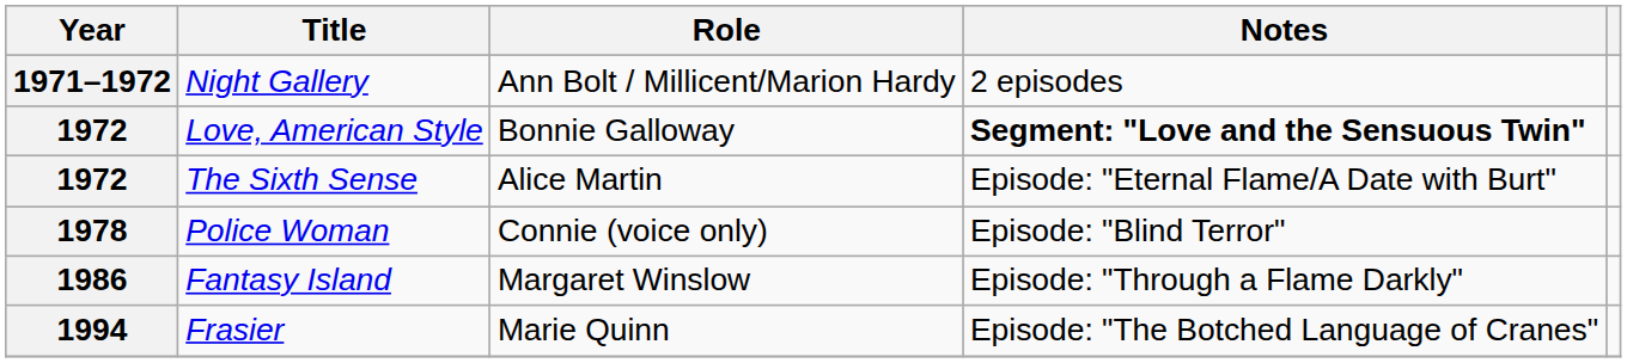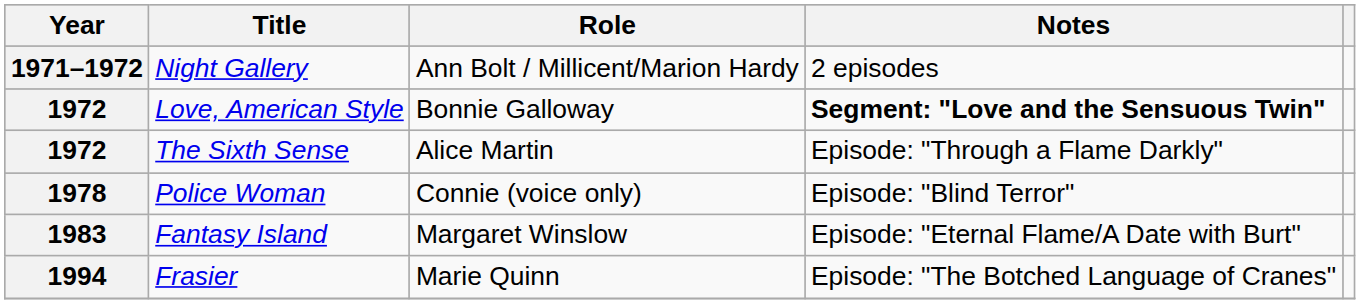The Sixth Sense | Notes: Episode: "Eternal Flame/A Date with Burt" -> Episode: "Through a Flame Darkly"
Fantasy Island | Year: 1986 -> 1983
Fantasy Island | Notes: Episode: "Through a Flame Darkly" -> Episode: "Eternal Flame/A Date with Burt"
